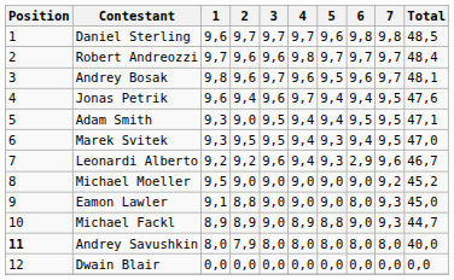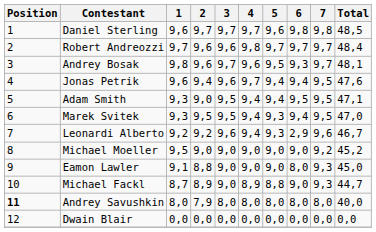Andrey Bosak | 6: 9,6 -> 9,3
Michael Fackl | 1: 8,9 -> 8,7
